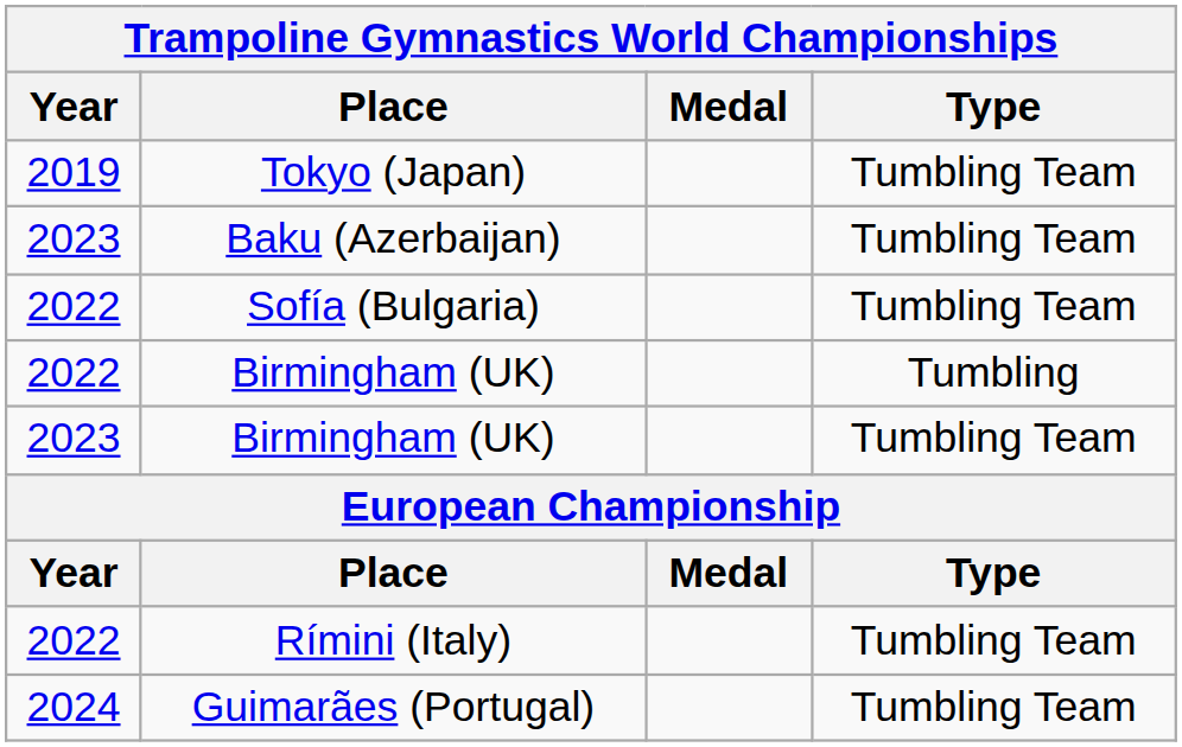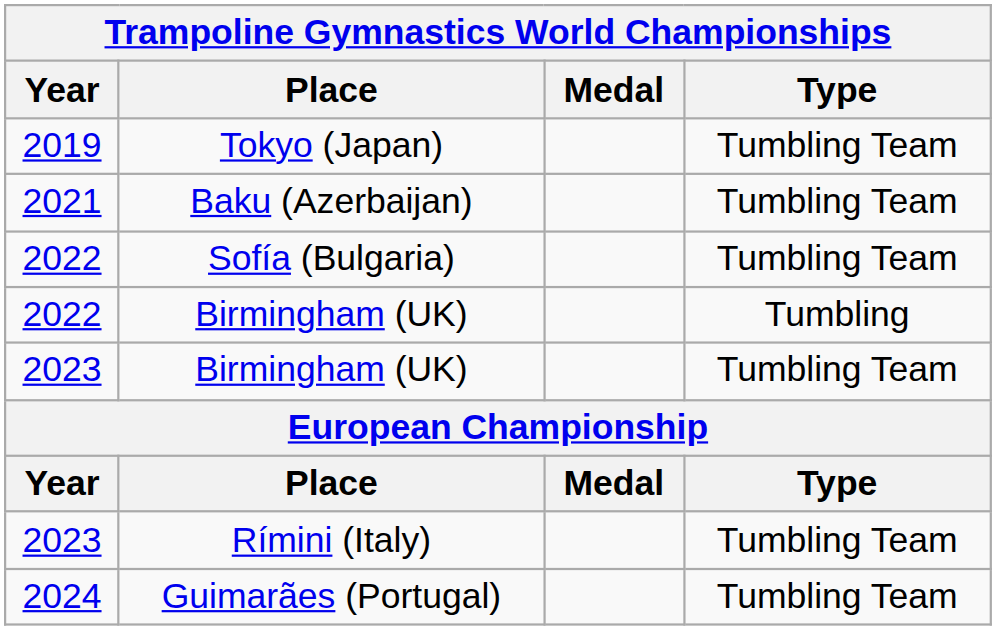Baku (Azerbaijan) | Year: 2023 -> 2021
Rímini (Italy) | Year: 2022 -> 2023
